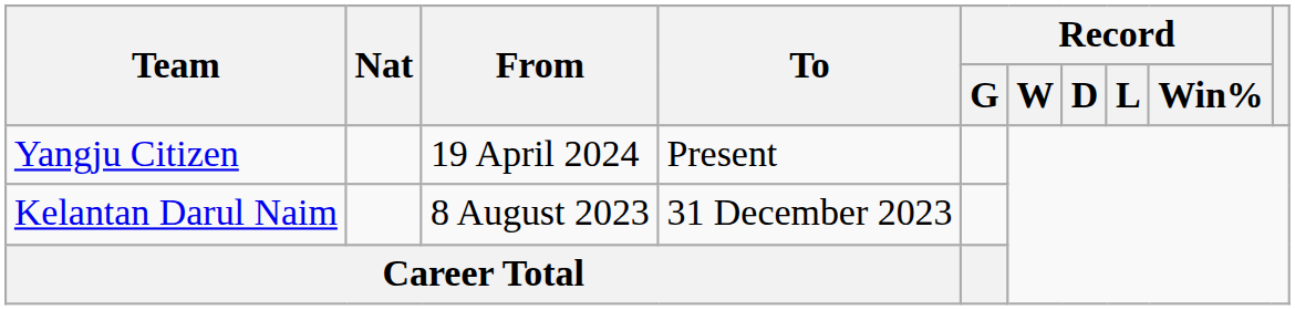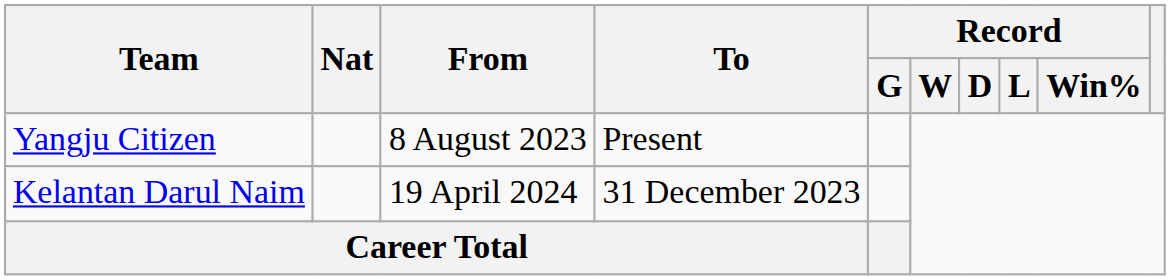Yangju Citizen | From: 19 April 2024 -> 8 August 2023
Kelantan Darul Naim | From: 8 August 2023 -> 19 April 2024
